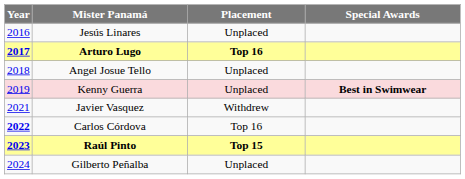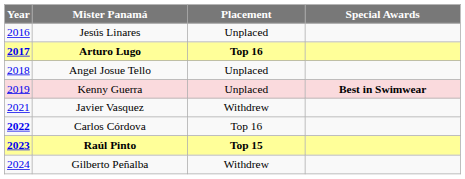Gilberto Peñalba | Placement: Unplaced -> Withdrew
